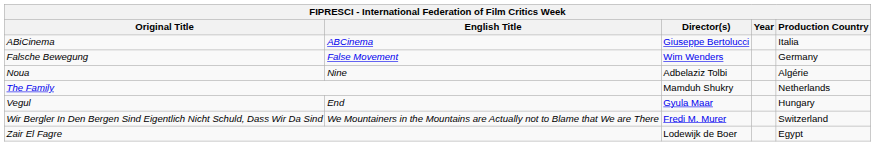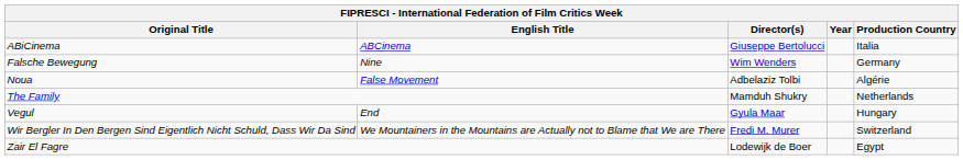Falsche Bewegung | English Title: False Movement -> Nine
Noua | English Title: Nine -> False Movement
